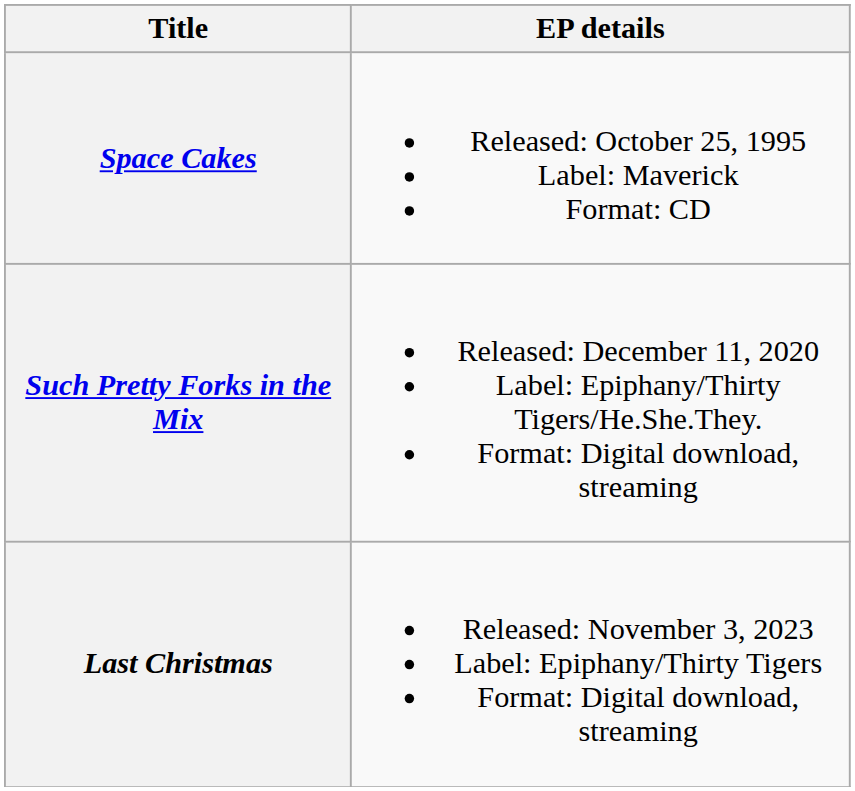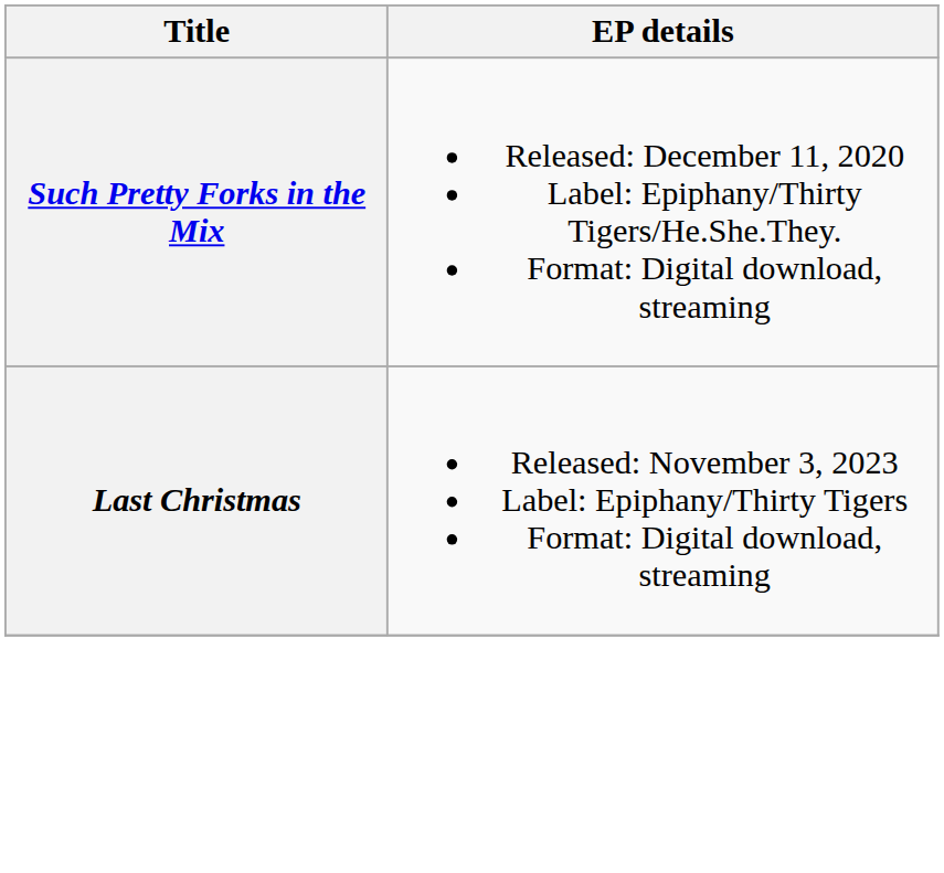- row: Space Cakes | Released: October 25, 1995 Label: Maverick Format: CD
